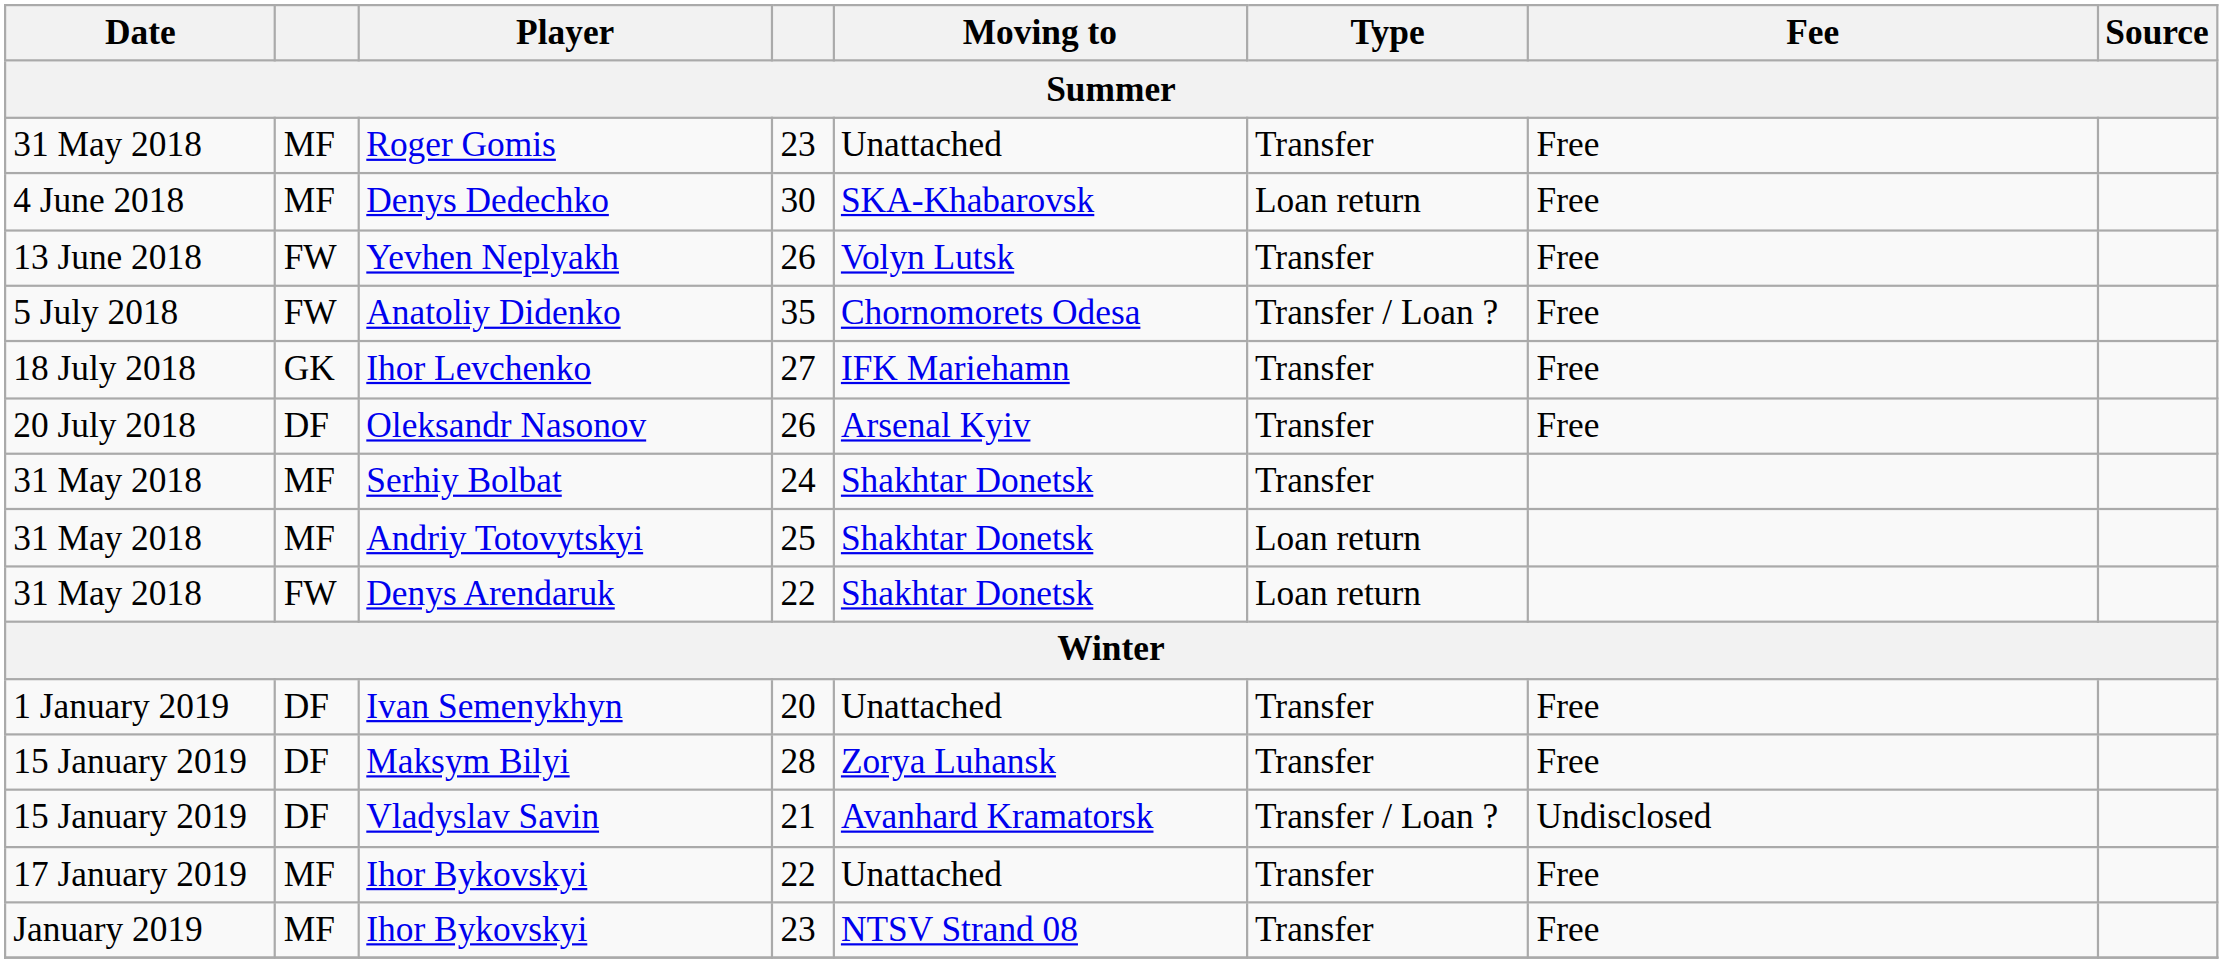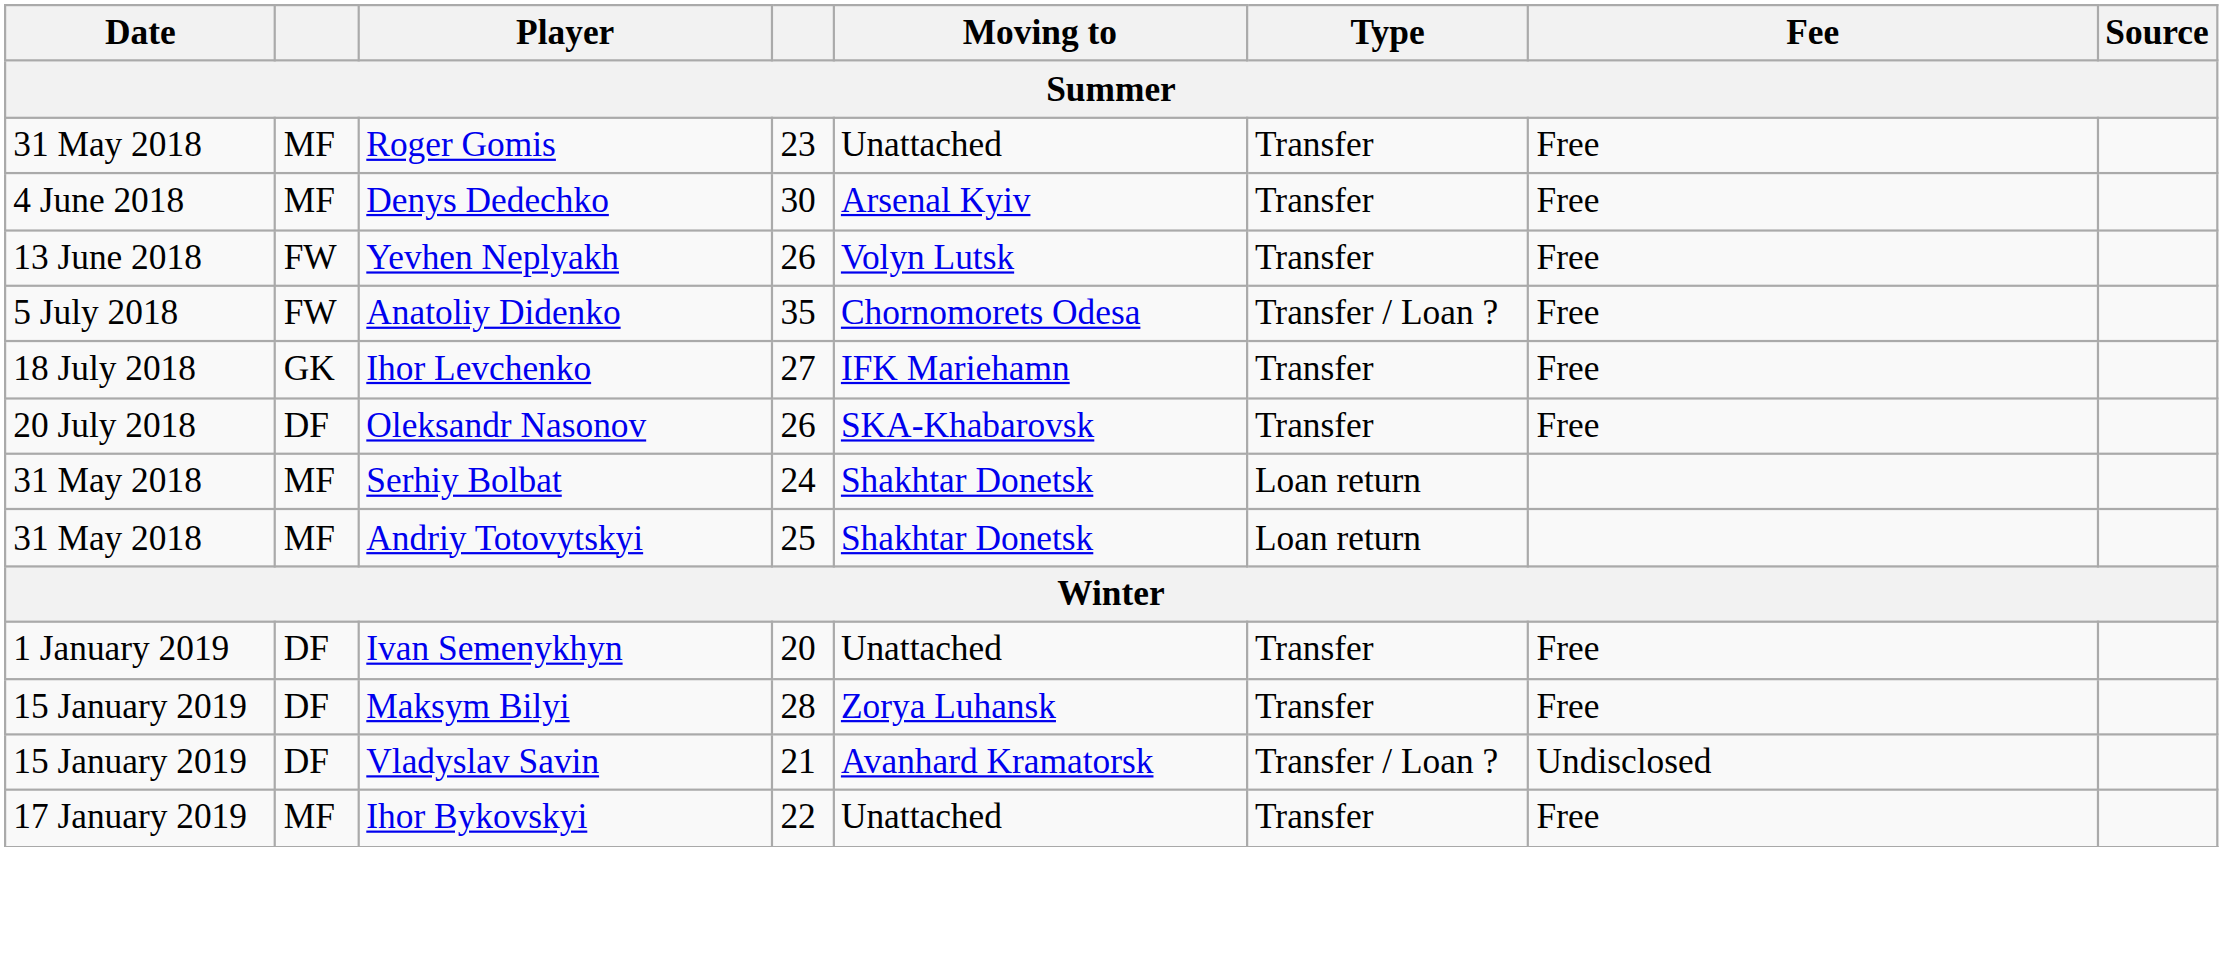Denys Dedechko | Moving to: SKA-Khabarovsk -> Arsenal Kyiv
Denys Dedechko | Type: Loan return -> Transfer
Oleksandr Nasonov | Moving to: Arsenal Kyiv -> SKA-Khabarovsk
Serhiy Bolbat | Type: Transfer -> Loan return
- row: 31 May 2018 | FW | Denys Arendaruk | 22 | Shakhtar Donetsk | Loan return
- row: January 2019 | MF | Ihor Bykovskyi | 23 | NTSV Strand 08 | Transfer | Free
